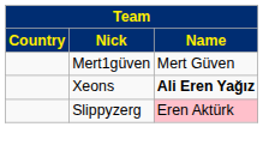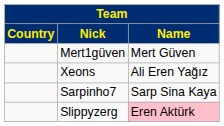Xeons | Name: bold -> normal
+ row: Sarpinho7 | Sarp Sina Kaya
